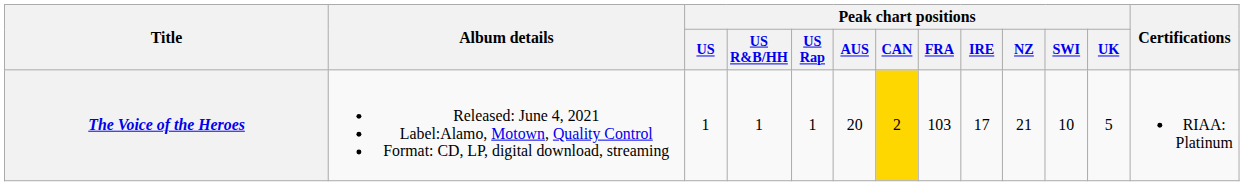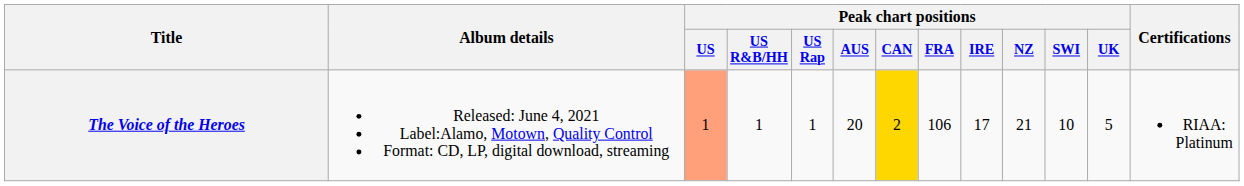The Voice of the Heroes | Peak chart positions / US: no background -> lightsalmon background
The Voice of the Heroes | Peak chart positions / FRA: 103 -> 106
